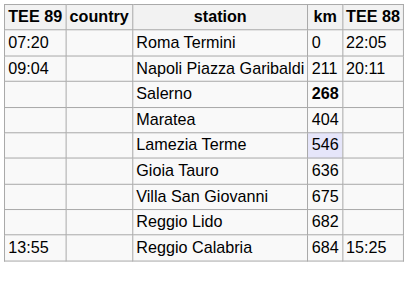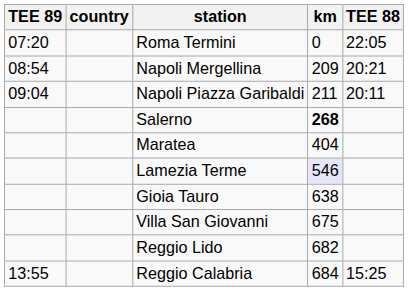+ row: 08:54 | Napoli Mergellina | 209 | 20:21
Gioia Tauro | km: 636 -> 638
